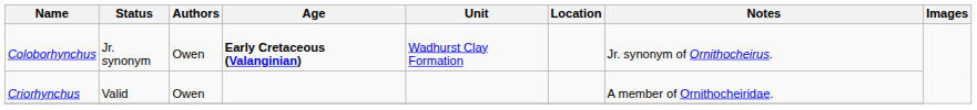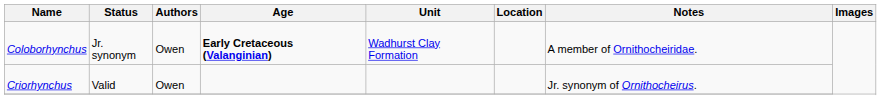Coloborhynchus | Notes: Jr. synonym of Ornithocheirus. -> A member of Ornithocheiridae.
Criorhynchus | Notes: A member of Ornithocheiridae. -> Jr. synonym of Ornithocheirus.
